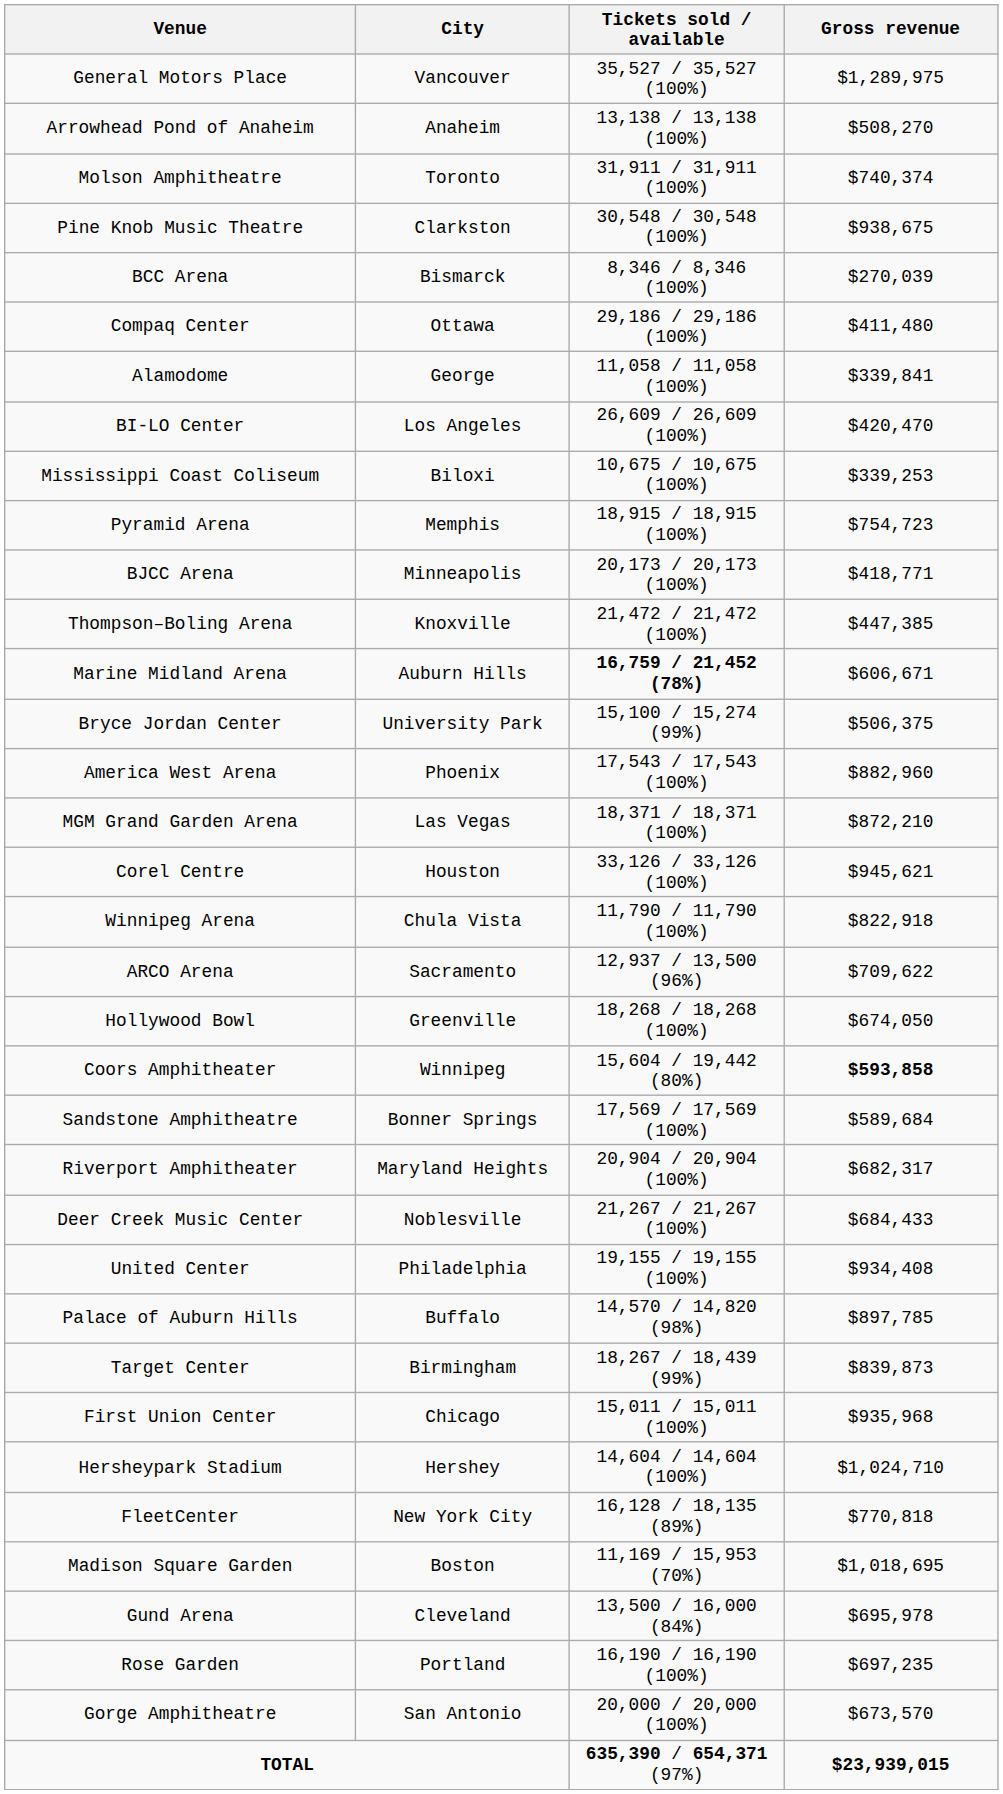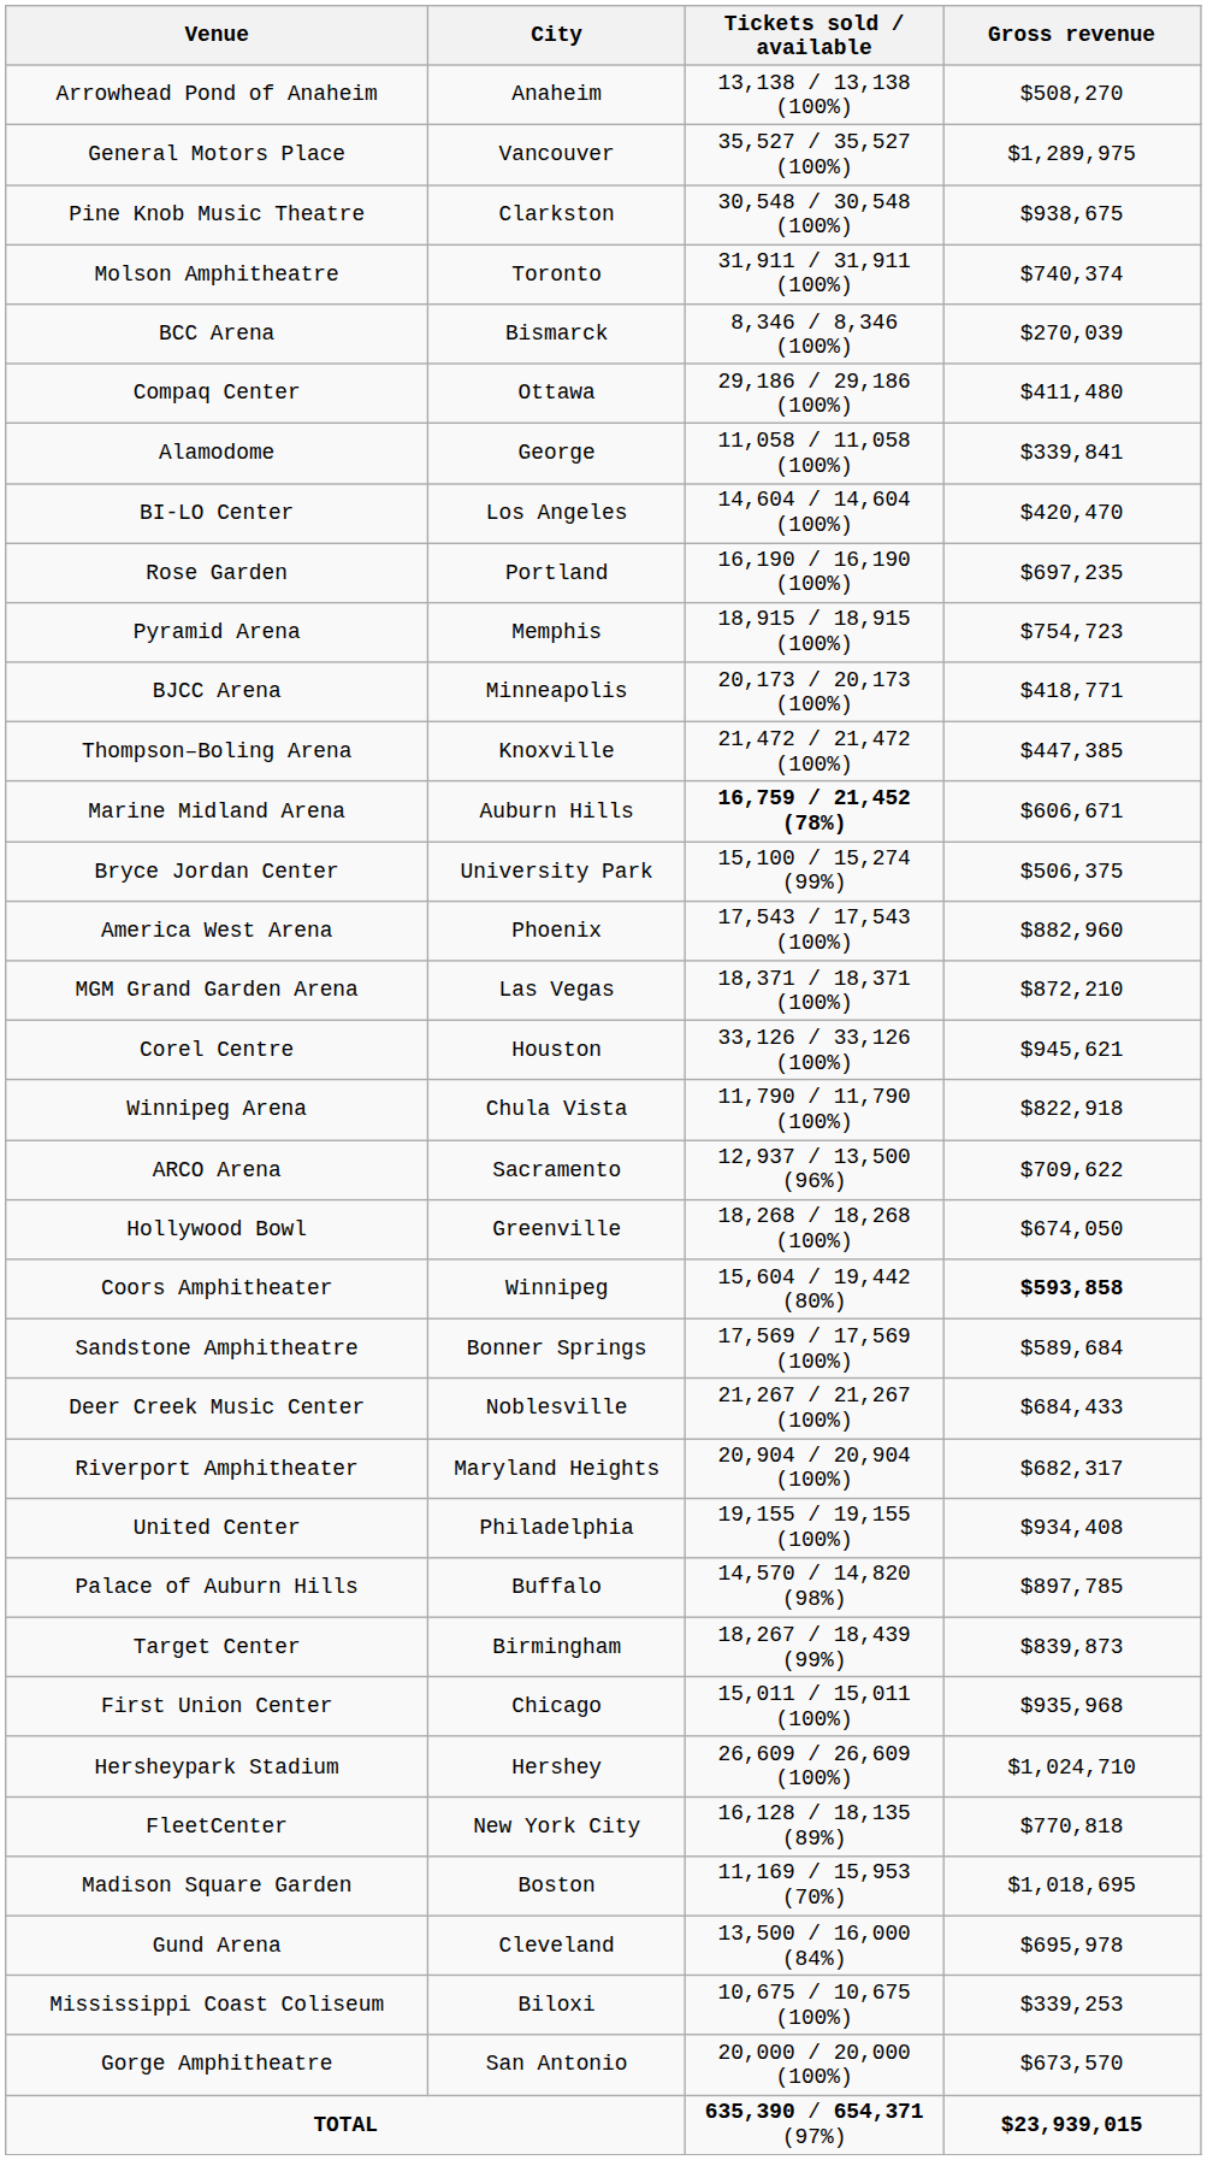rows swapped: General Motors Place <-> Arrowhead Pond of Anaheim
rows swapped: Pine Knob Music Theatre <-> Molson Amphitheatre
BI-LO Center | Tickets sold / available: 26,609 / 26,609 (100%) -> 14,604 / 14,604 (100%)
rows swapped: Mississippi Coast Coliseum <-> Rose Garden
rows swapped: Riverport Amphitheater <-> Deer Creek Music Center
Hersheypark Stadium | Tickets sold / available: 14,604 / 14,604 (100%) -> 26,609 / 26,609 (100%)
